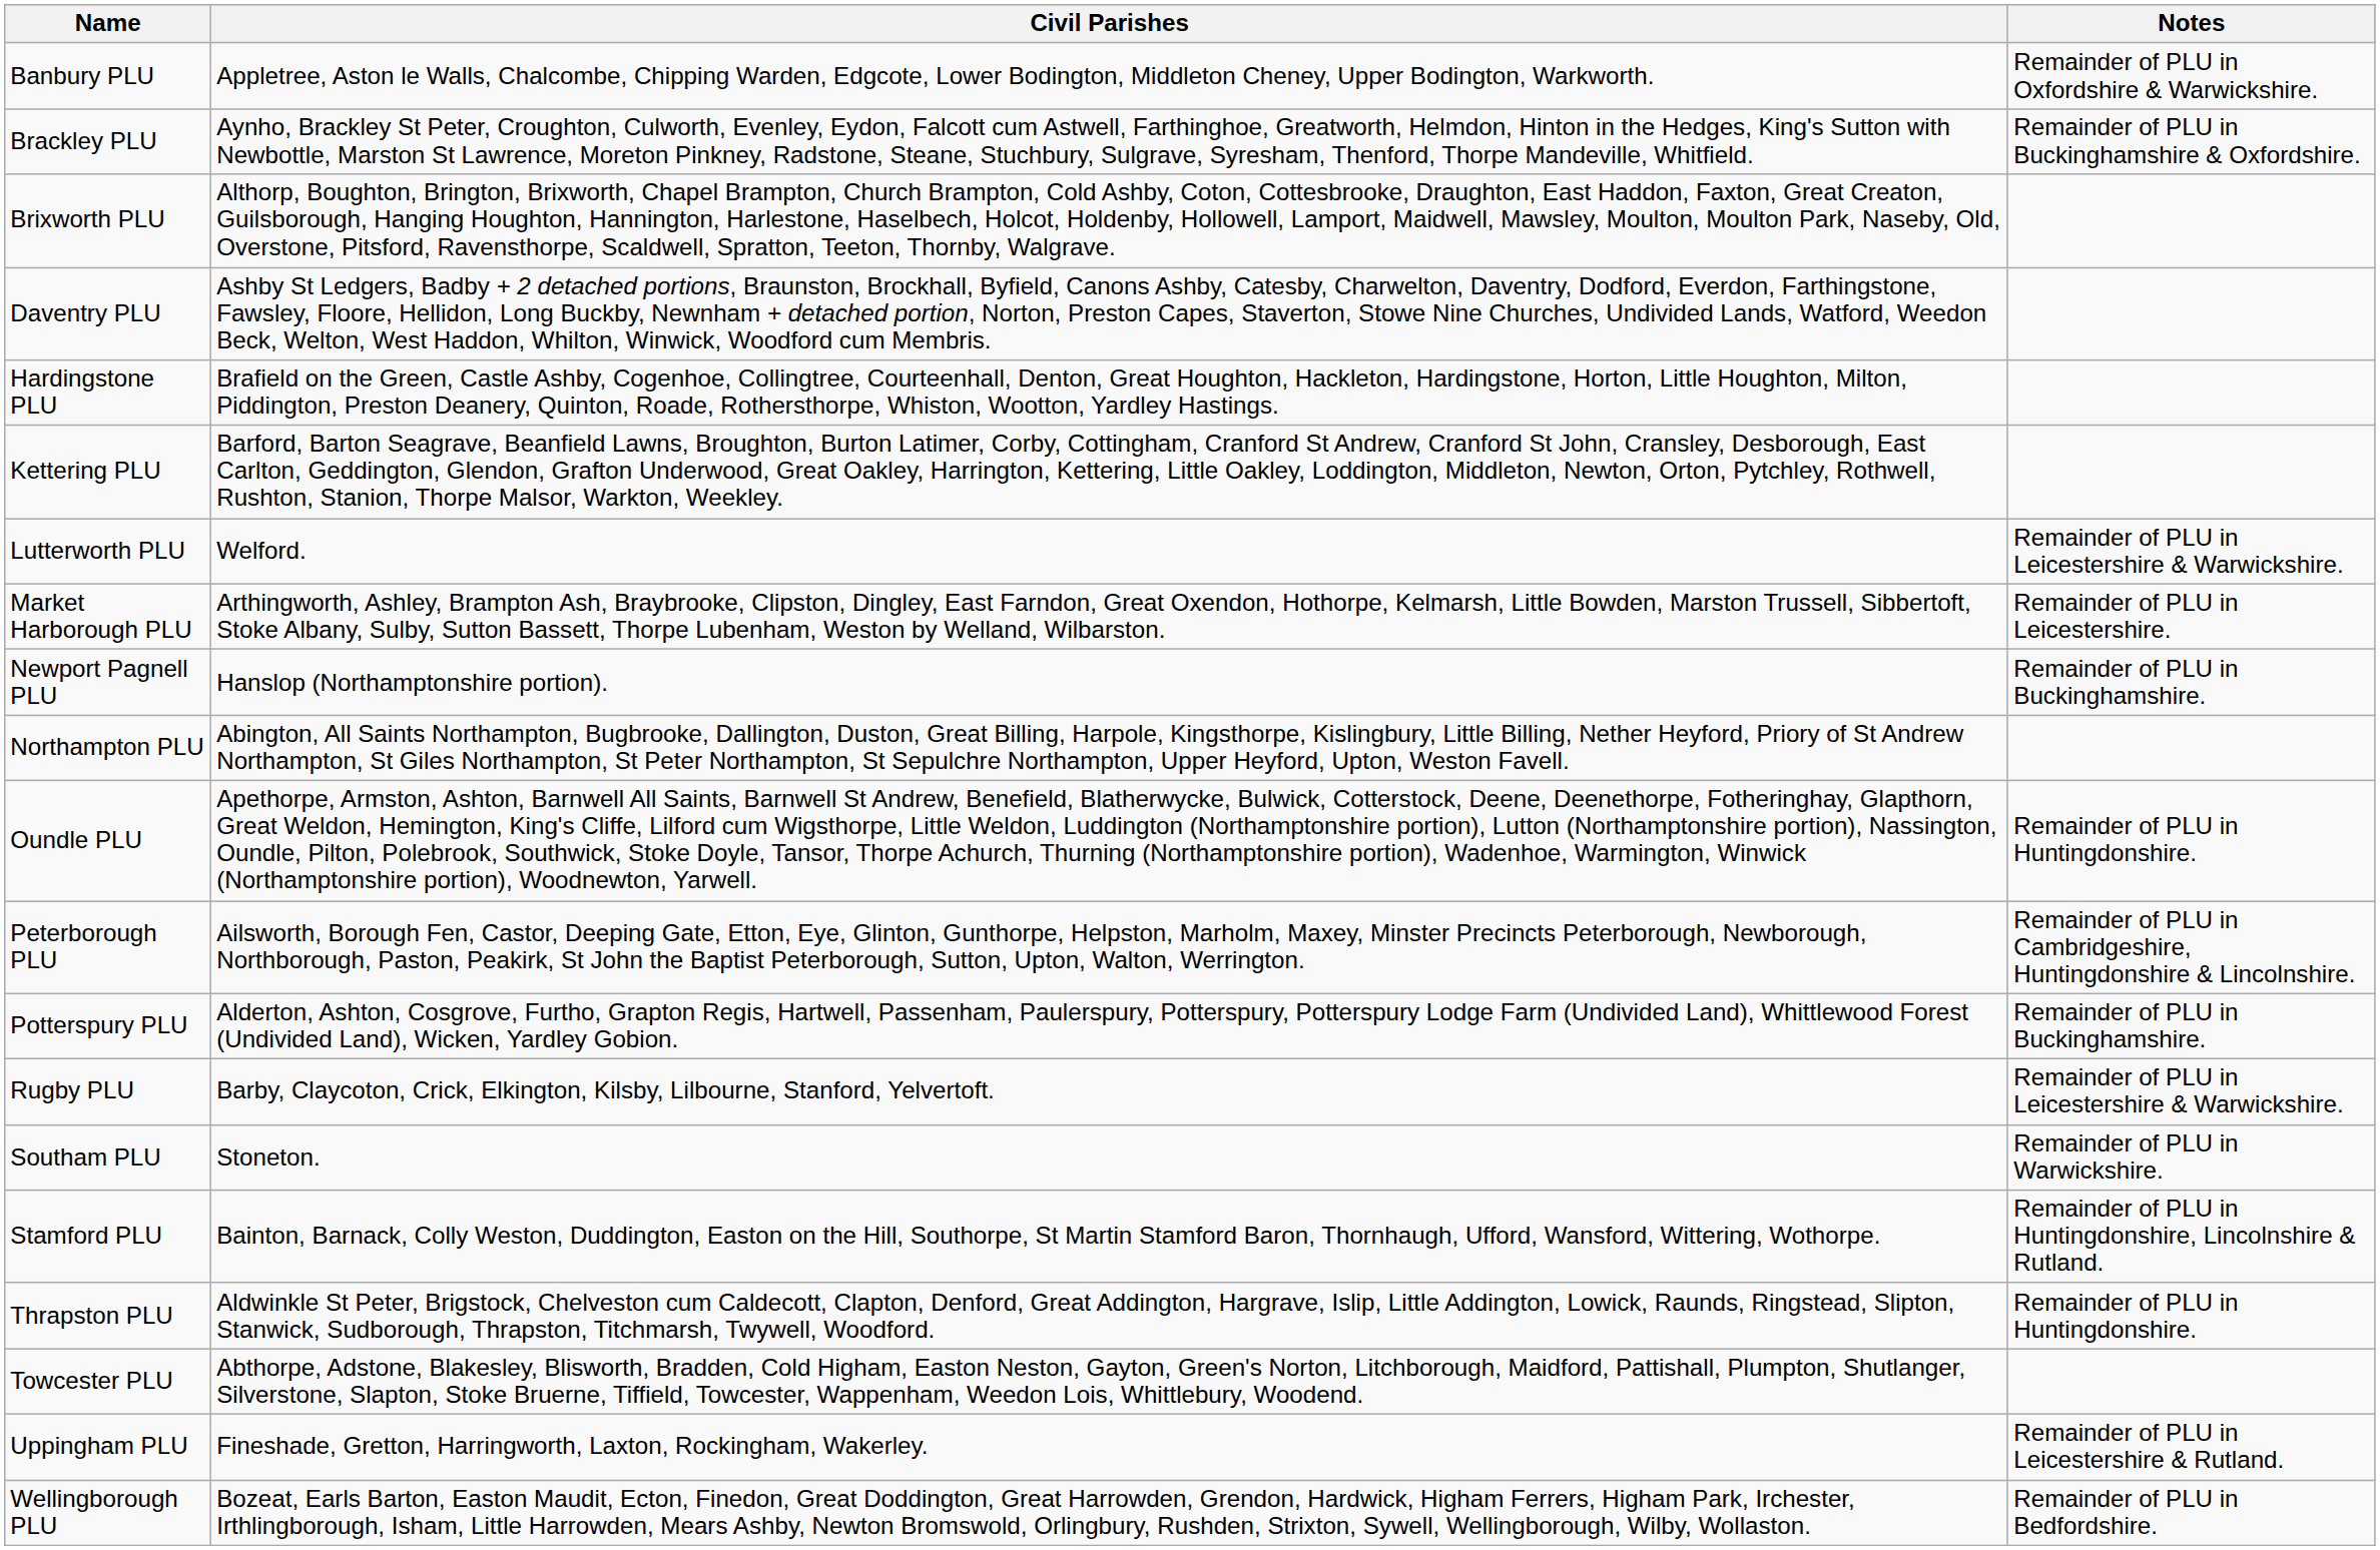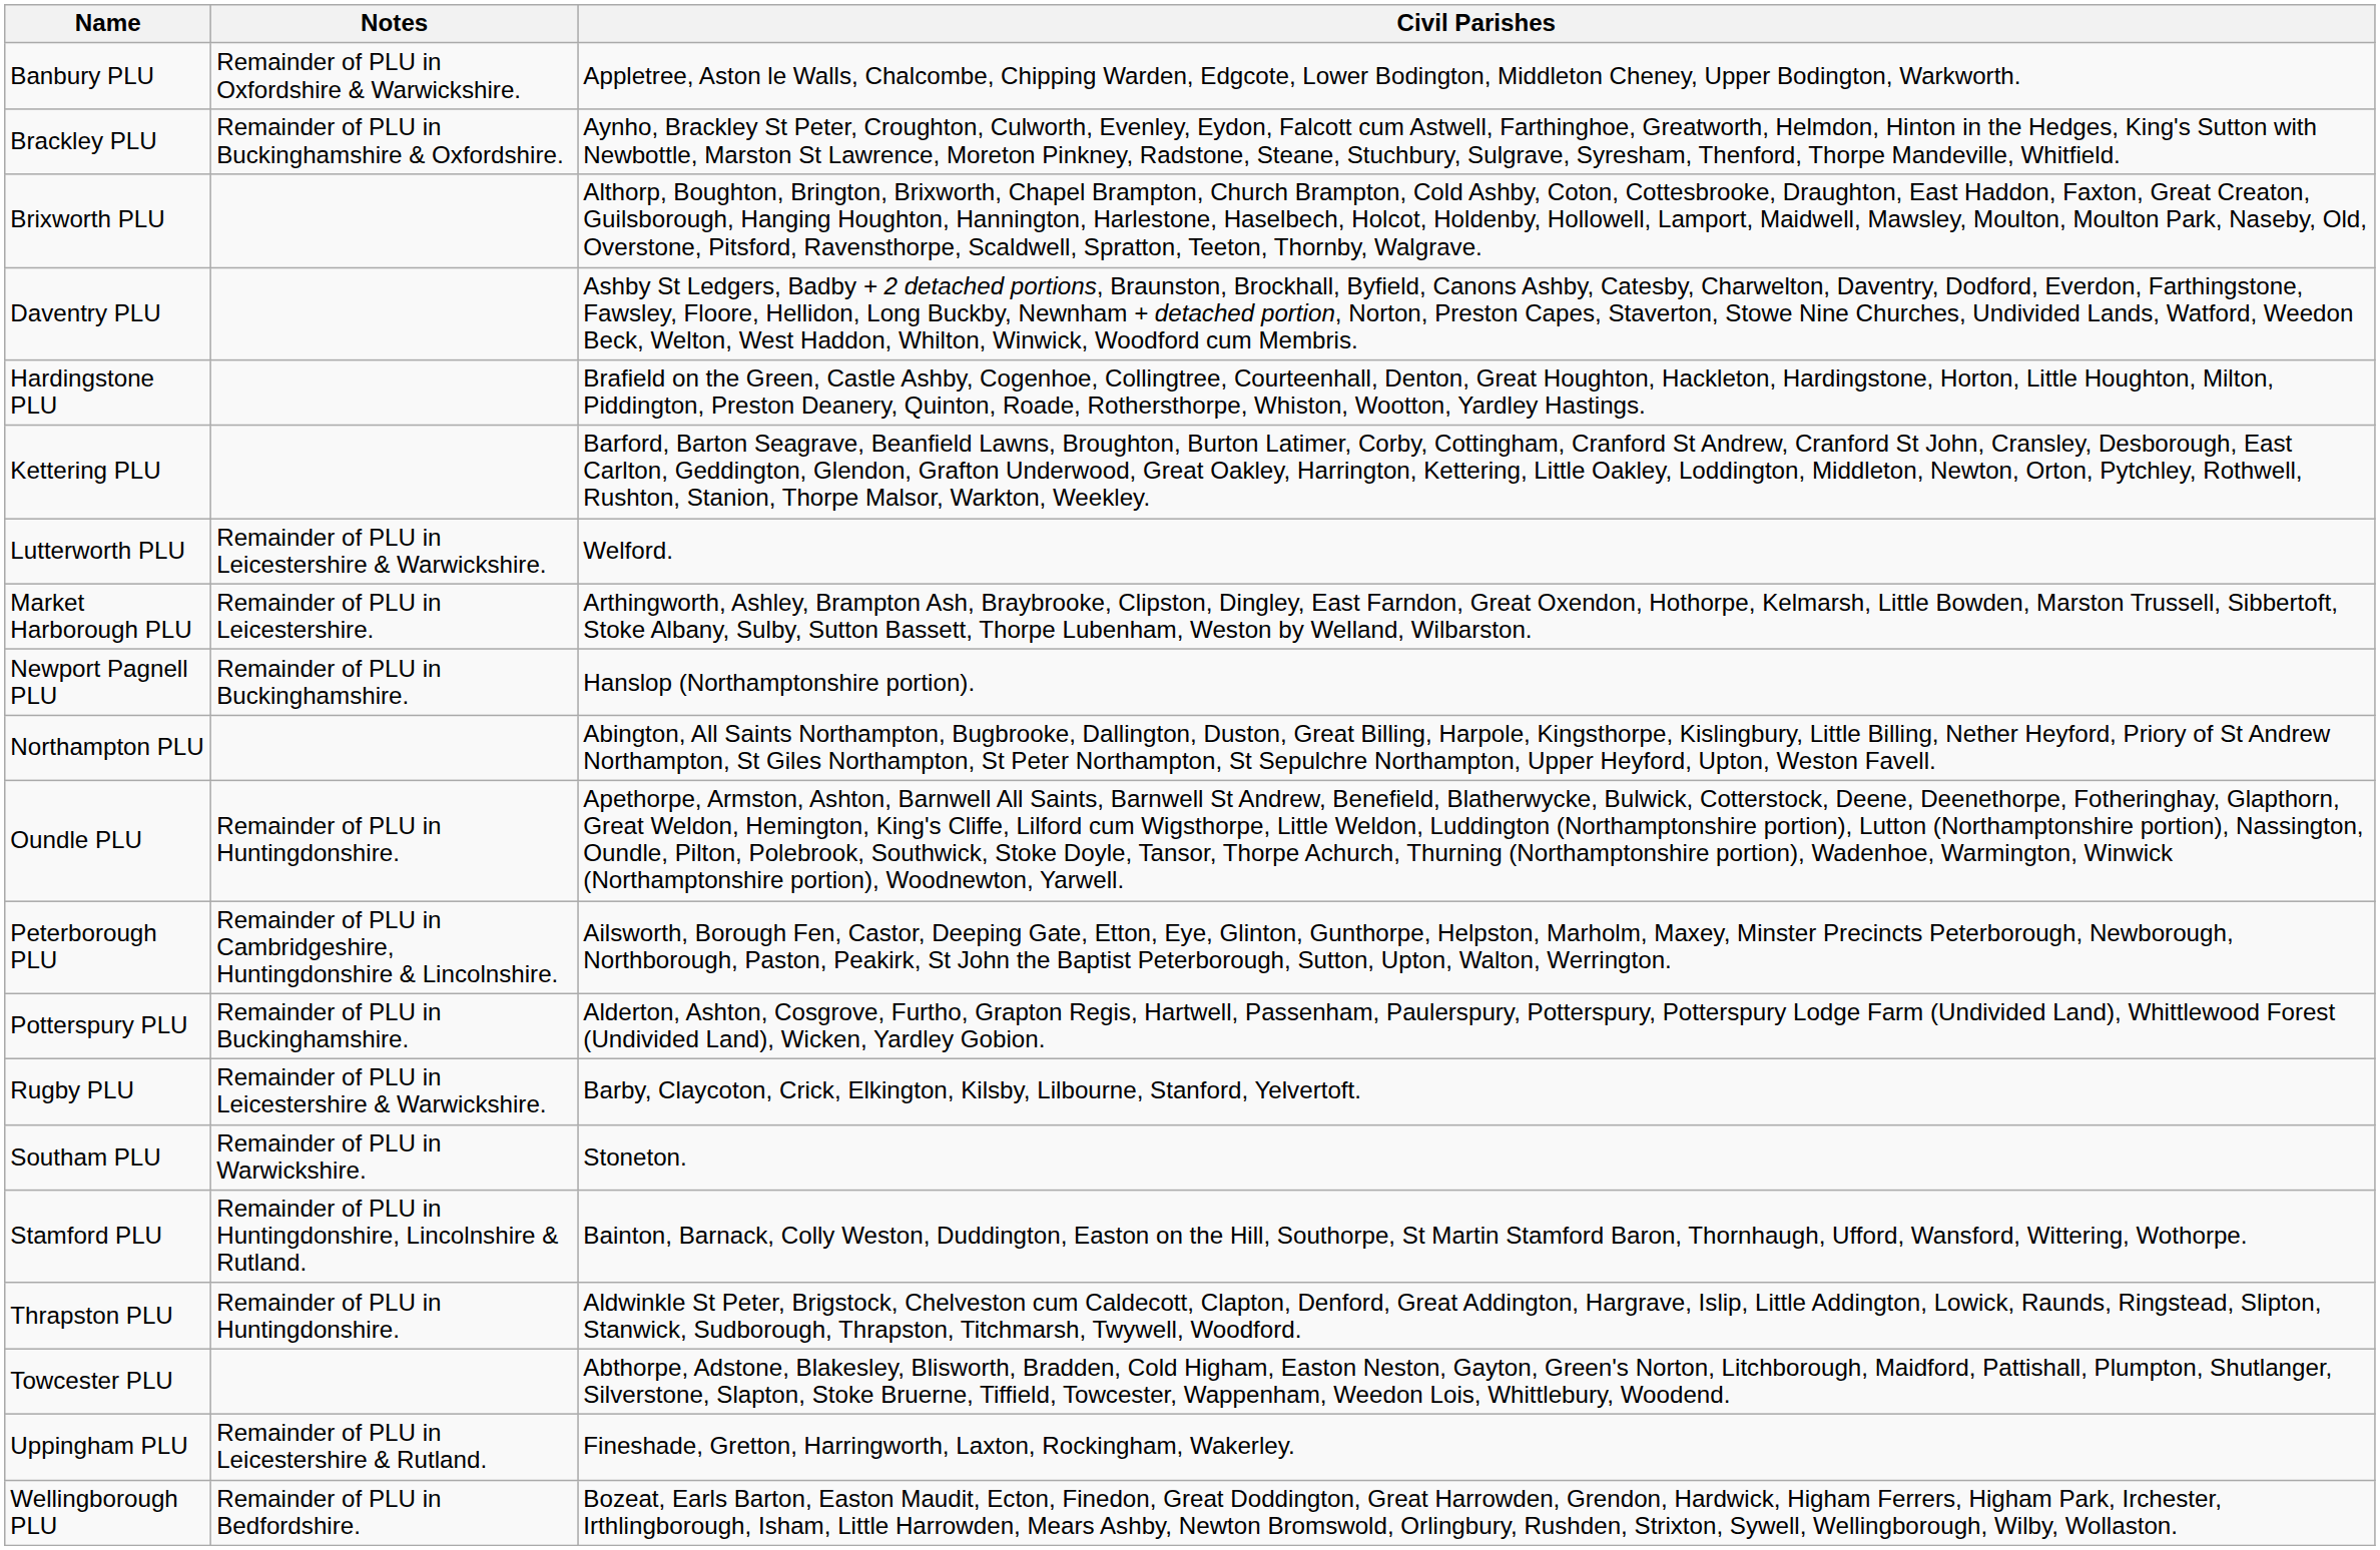columns swapped: Civil Parishes <-> Notes
